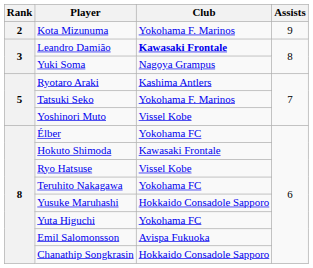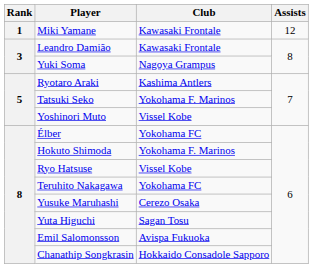+ row: 1 | Miki Yamane | Kawasaki Frontale | 12
- row: 2 | Kota Mizunuma | Yokohama F. Marinos | 9
Leandro Damião | Club: bold -> normal
Hokuto Shimoda | Club: Kawasaki Frontale -> Yokohama F. Marinos
Yusuke Maruhashi | Club: Hokkaido Consadole Sapporo -> Cerezo Osaka
Yuta Higuchi | Club: Yokohama FC -> Sagan Tosu
